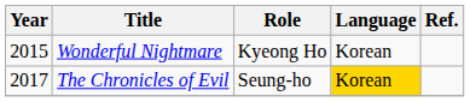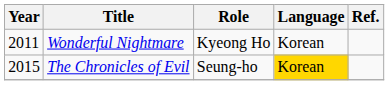Wonderful Nightmare | Year: 2015 -> 2011
The Chronicles of Evil | Year: 2017 -> 2015
